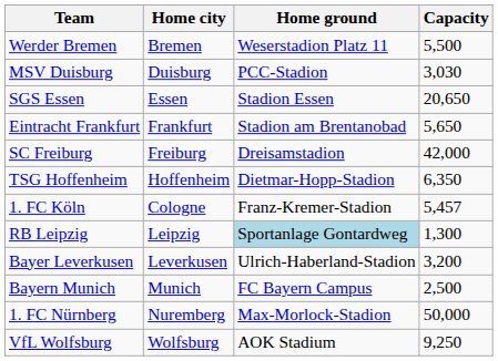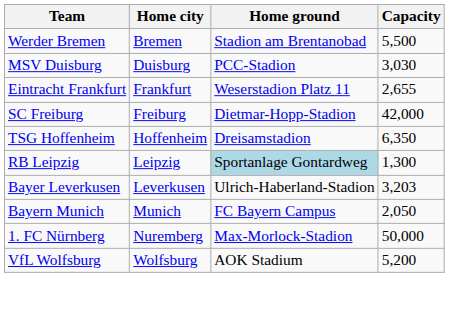Werder Bremen | Home ground: Weserstadion Platz 11 -> Stadion am Brentanobad
- row: SGS Essen | Essen | Stadion Essen | 20,650
Eintracht Frankfurt | Home ground: Stadion am Brentanobad -> Weserstadion Platz 11
Eintracht Frankfurt | Capacity: 5,650 -> 2,655
SC Freiburg | Home ground: Dreisamstadion -> Dietmar-Hopp-Stadion
TSG Hoffenheim | Home ground: Dietmar-Hopp-Stadion -> Dreisamstadion
- row: 1. FC Köln | Cologne | Franz-Kremer-Stadion | 5,457
Bayer Leverkusen | Capacity: 3,200 -> 3,203
Bayern Munich | Capacity: 2,500 -> 2,050
VfL Wolfsburg | Capacity: 9,250 -> 5,200
